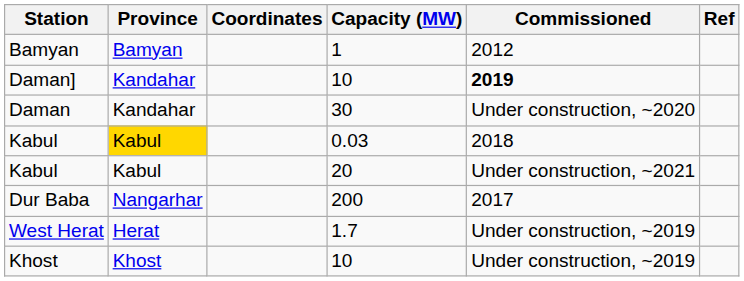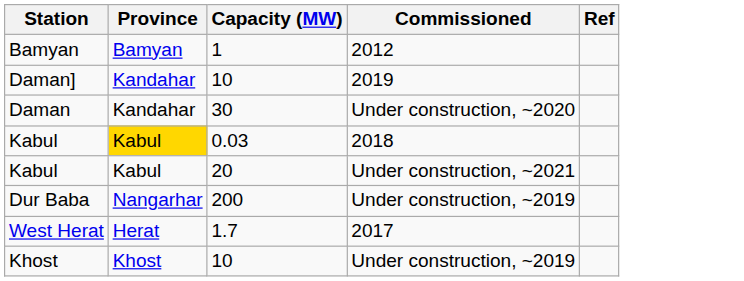- column: Coordinates
Daman] | Commissioned: bold -> normal
Dur Baba | Commissioned: 2017 -> Under construction, ~2019
West Herat | Commissioned: Under construction, ~2019 -> 2017
